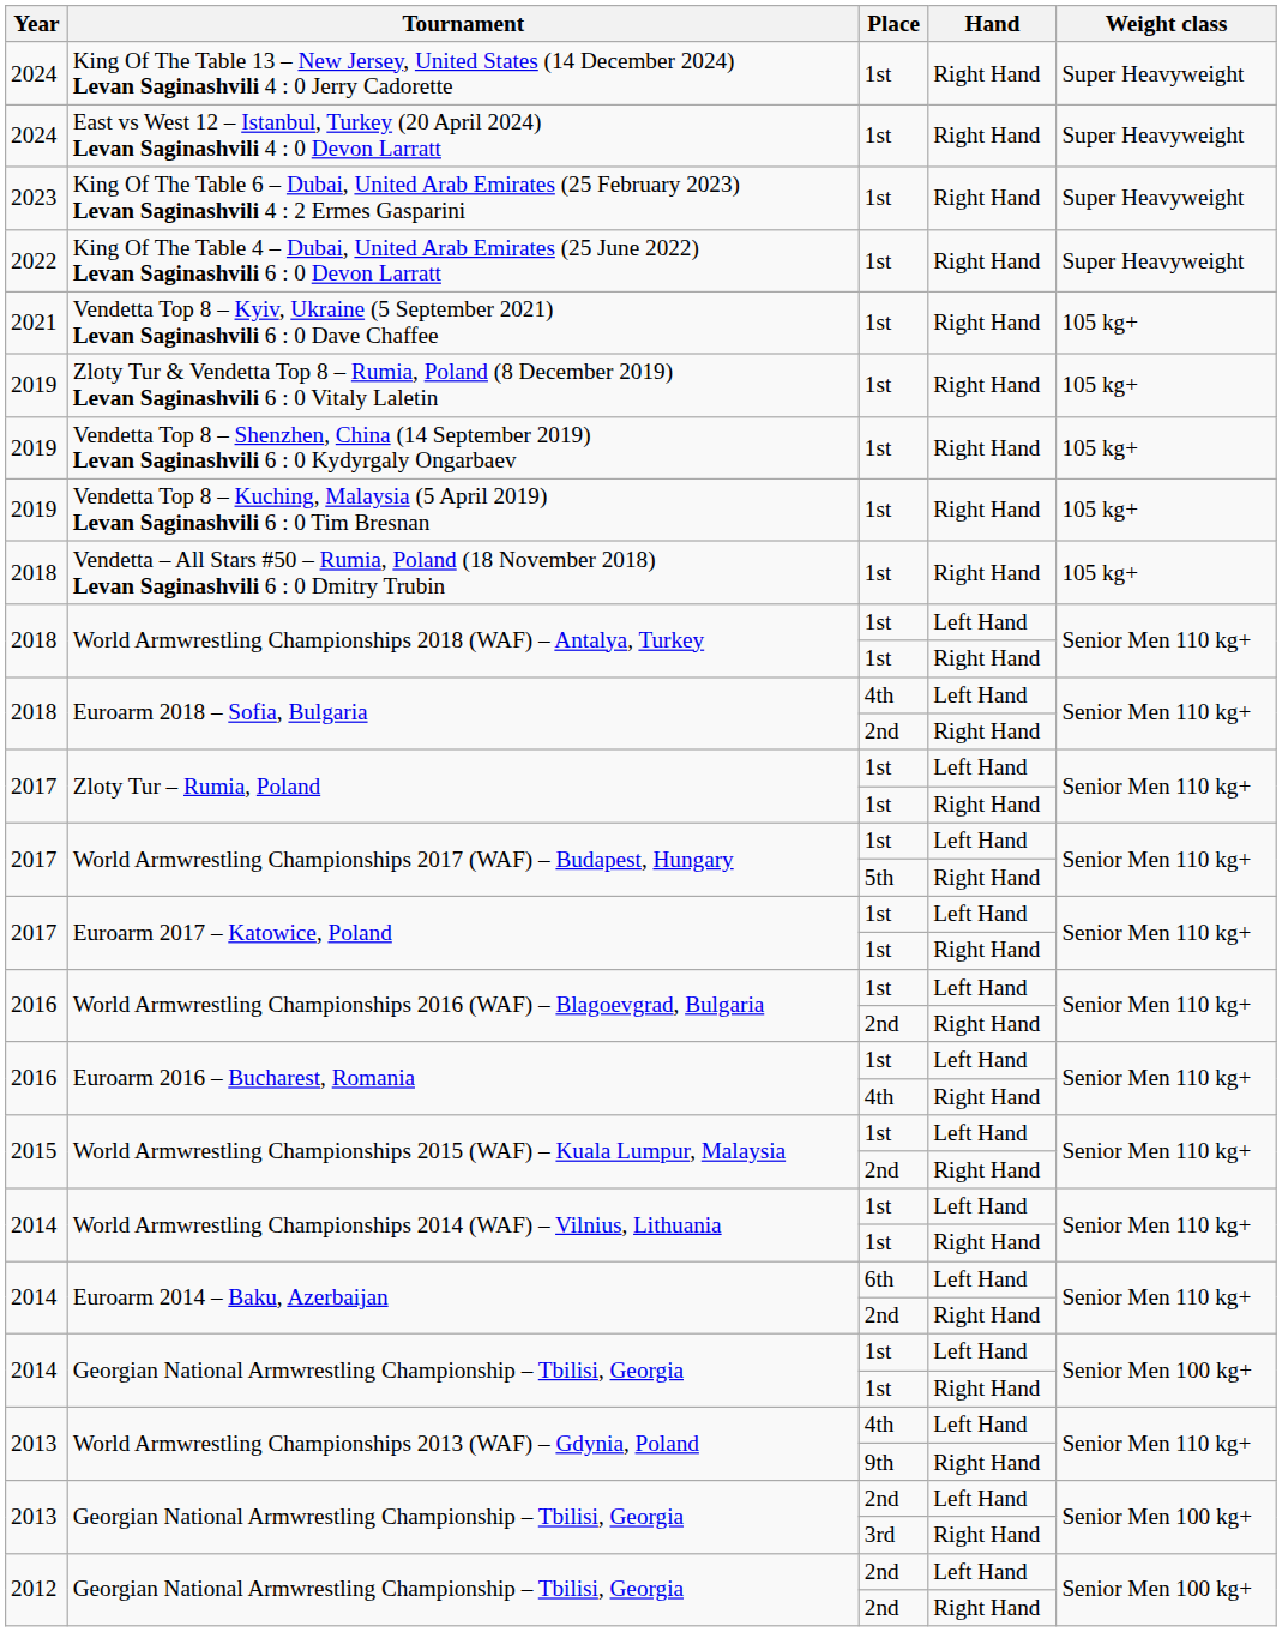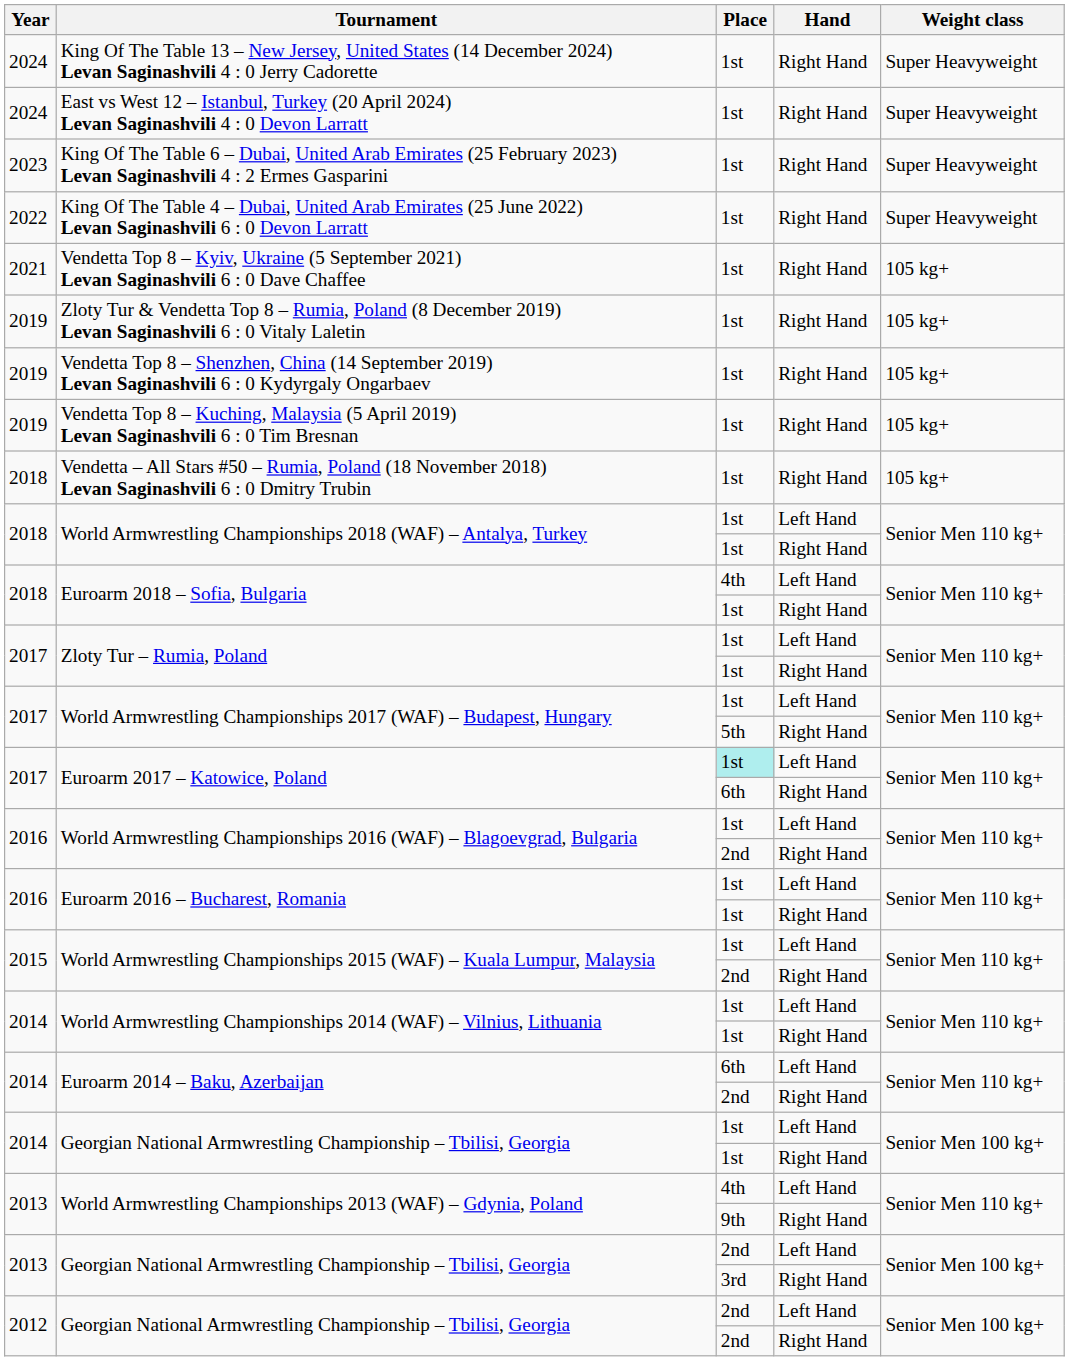Euroarm 2018 – Sofia, Bulgaria / Right Hand | Place: 2nd -> 1st
Euroarm 2017 – Katowice, Poland / Left Hand | Place: no background -> paleturquoise background
Euroarm 2017 – Katowice, Poland / Right Hand | Place: 1st -> 6th
Euroarm 2016 – Bucharest, Romania / Right Hand | Place: 4th -> 1st
